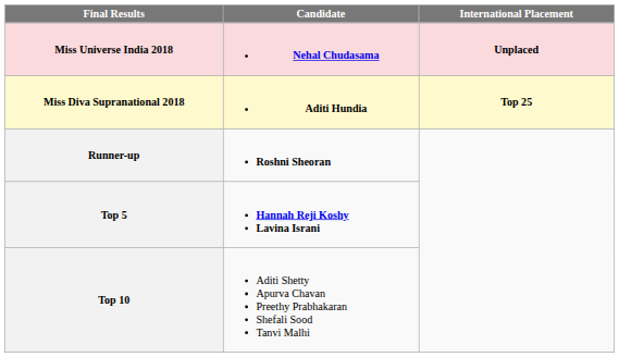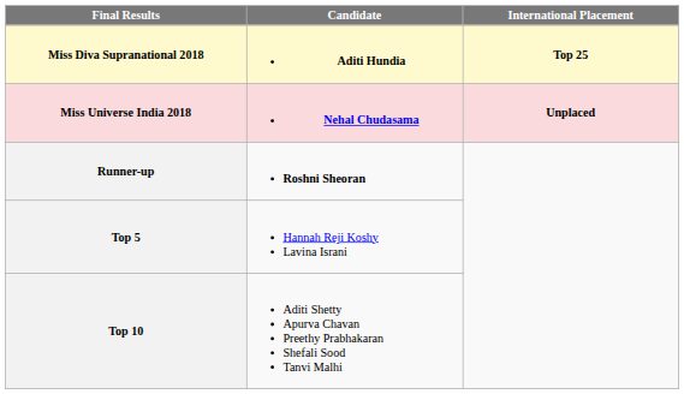rows swapped: Miss Universe India 2018 <-> Miss Diva Supranational 2018
Top 5 | Candidate: bold -> normal
